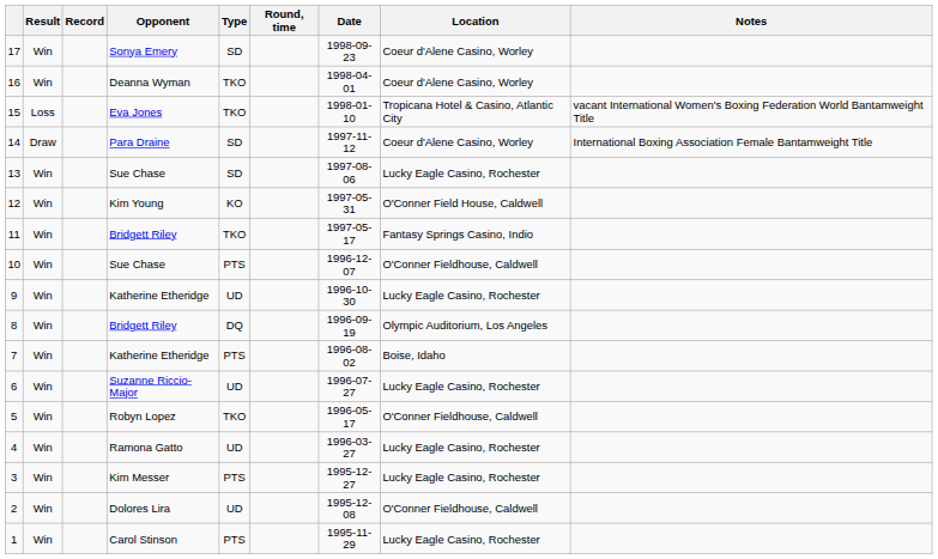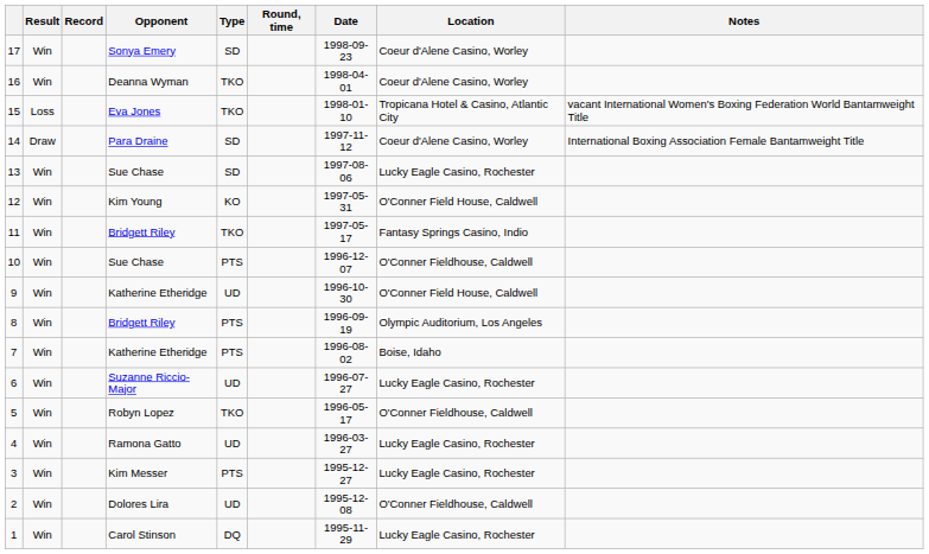9 | Location: Lucky Eagle Casino, Rochester -> O'Conner Field House, Caldwell
8 | Type: DQ -> PTS
1 | Type: PTS -> DQ
